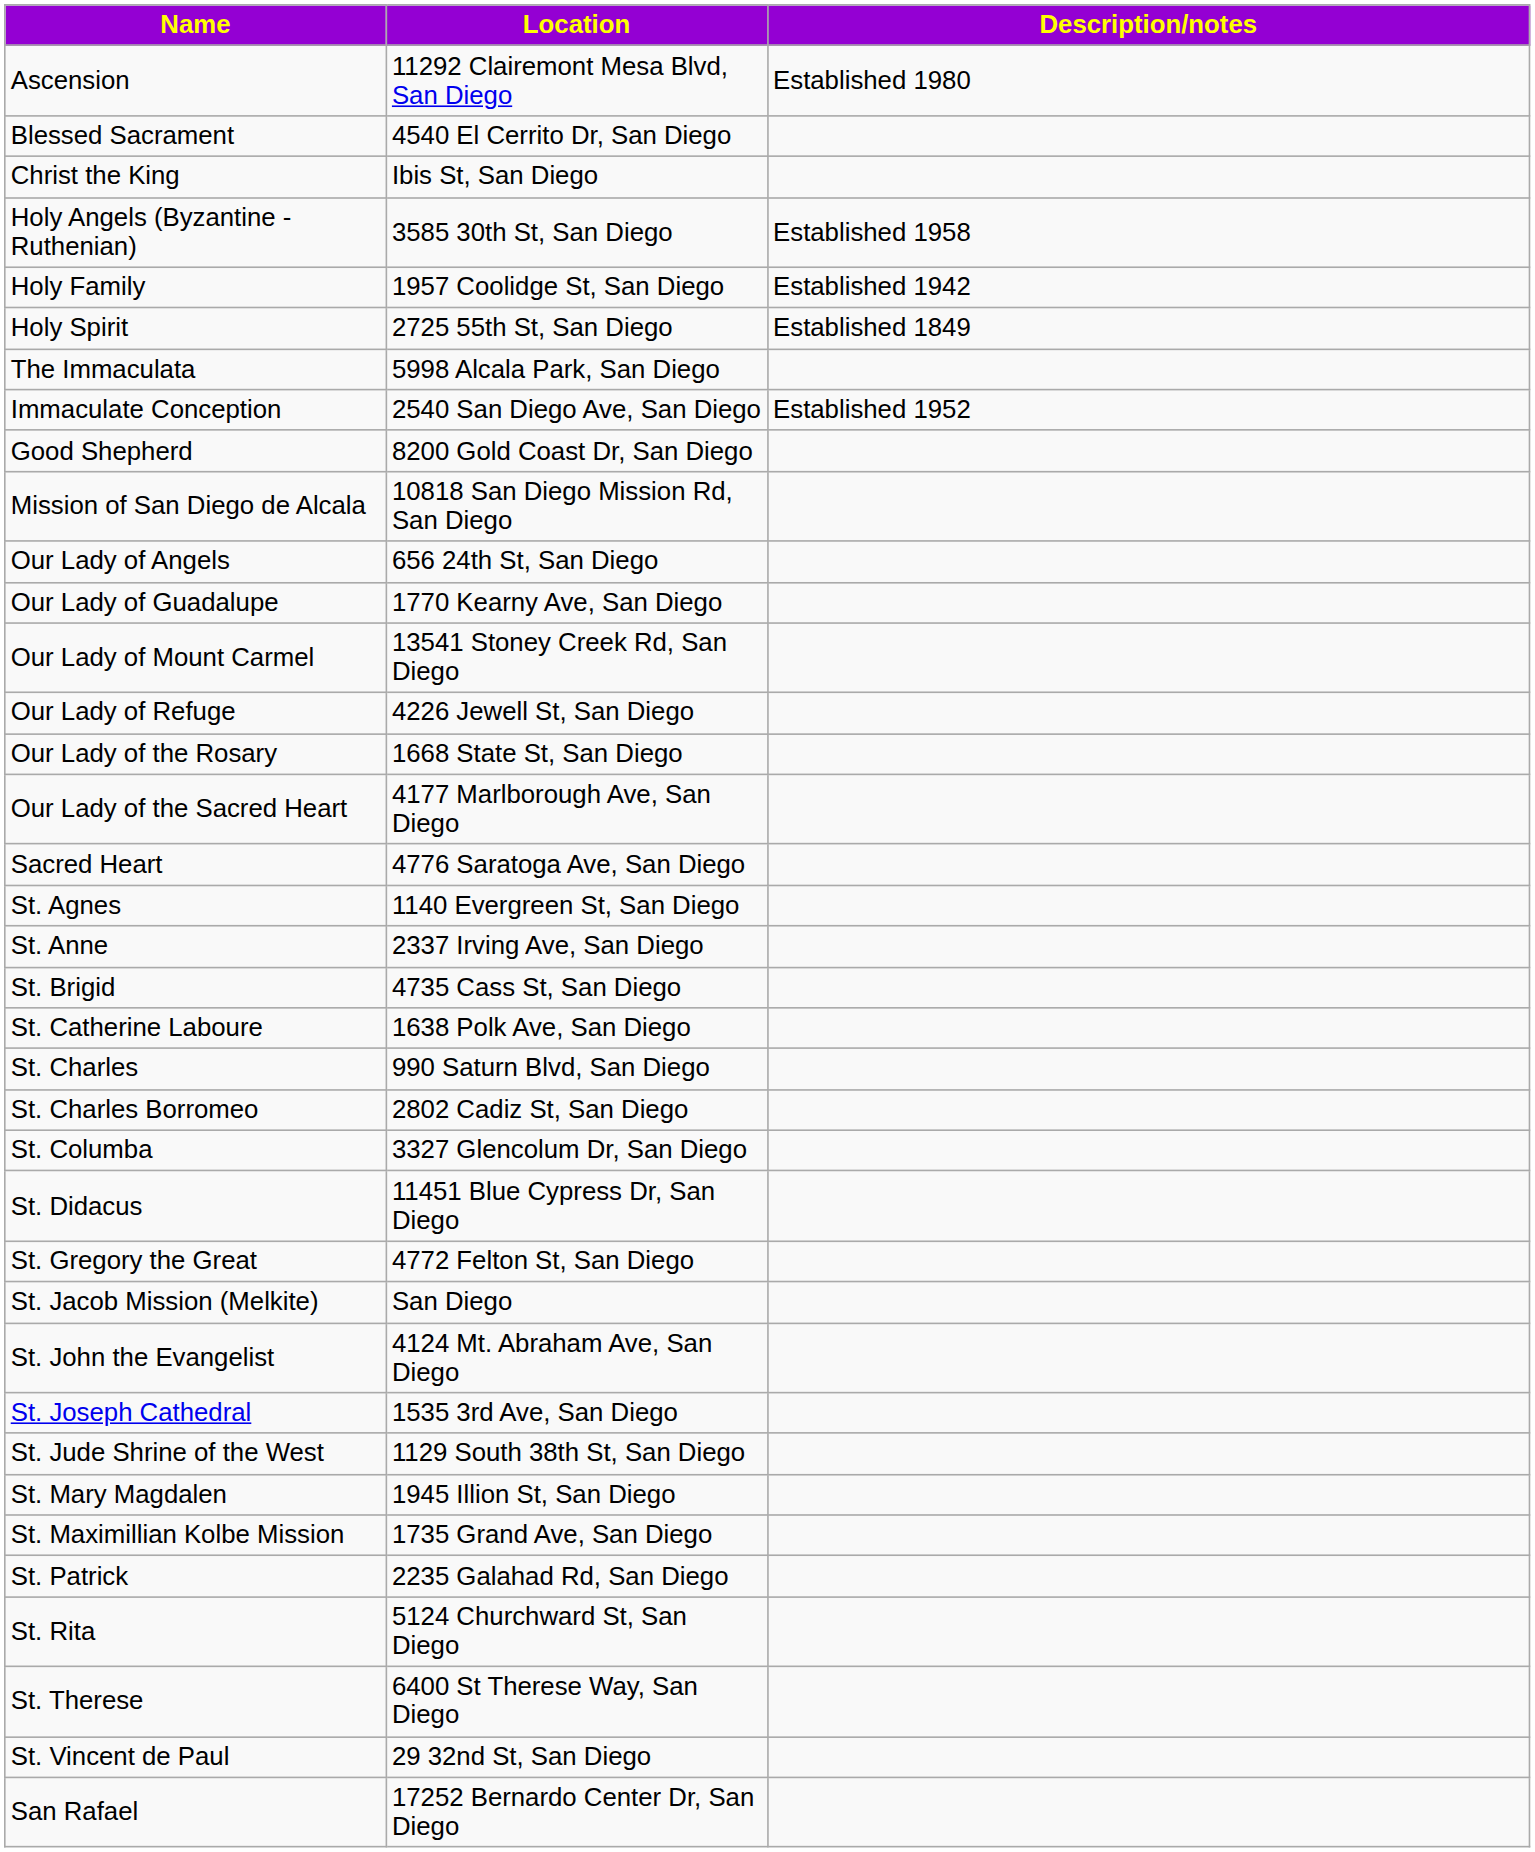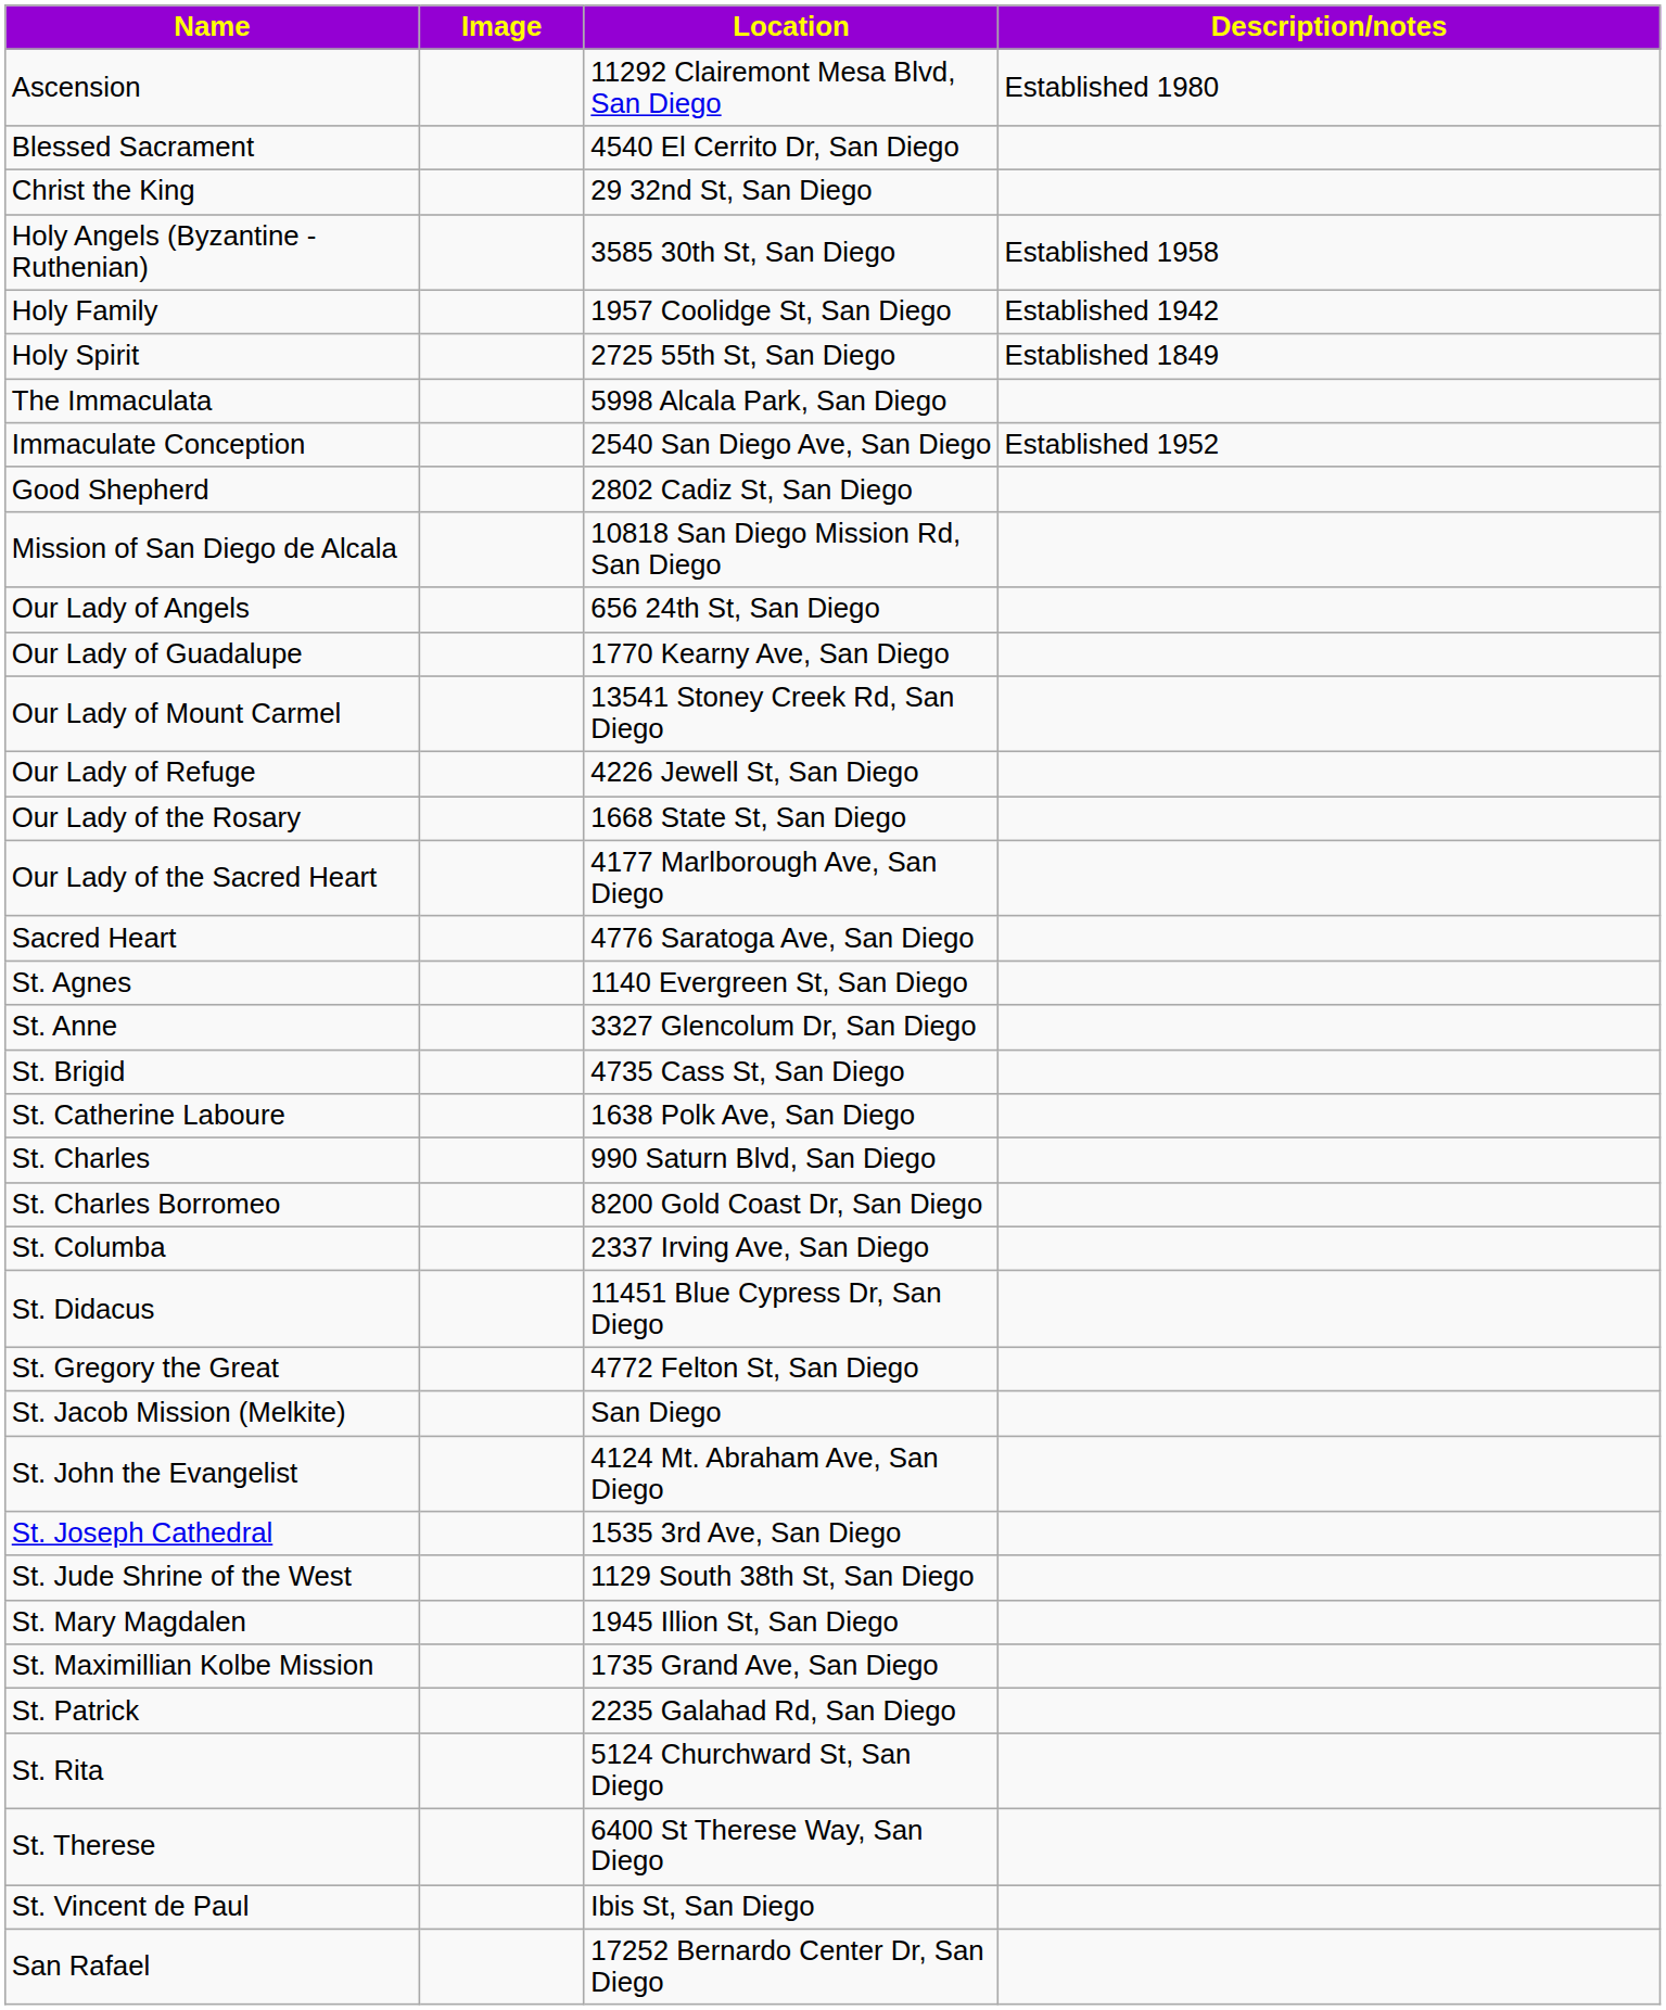+ column: Image
Christ the King | Location: Ibis St, San Diego -> 29 32nd St, San Diego
Good Shepherd | Location: 8200 Gold Coast Dr, San Diego -> 2802 Cadiz St, San Diego
St. Anne | Location: 2337 Irving Ave, San Diego -> 3327 Glencolum Dr, San Diego
St. Charles Borromeo | Location: 2802 Cadiz St, San Diego -> 8200 Gold Coast Dr, San Diego
St. Columba | Location: 3327 Glencolum Dr, San Diego -> 2337 Irving Ave, San Diego
St. Vincent de Paul | Location: 29 32nd St, San Diego -> Ibis St, San Diego
